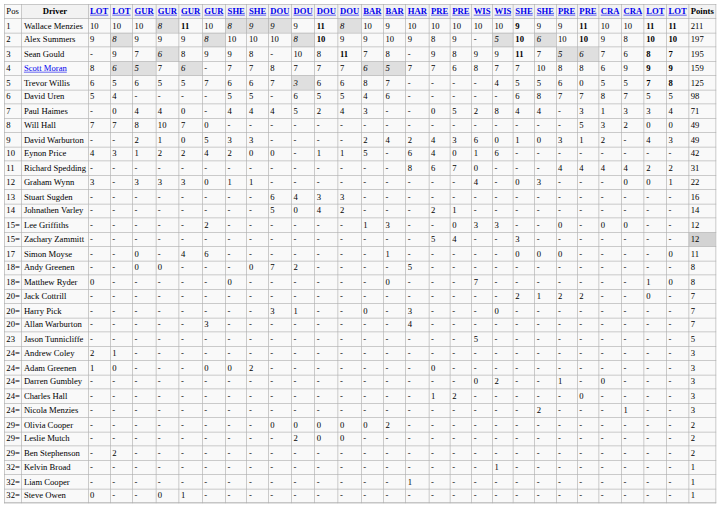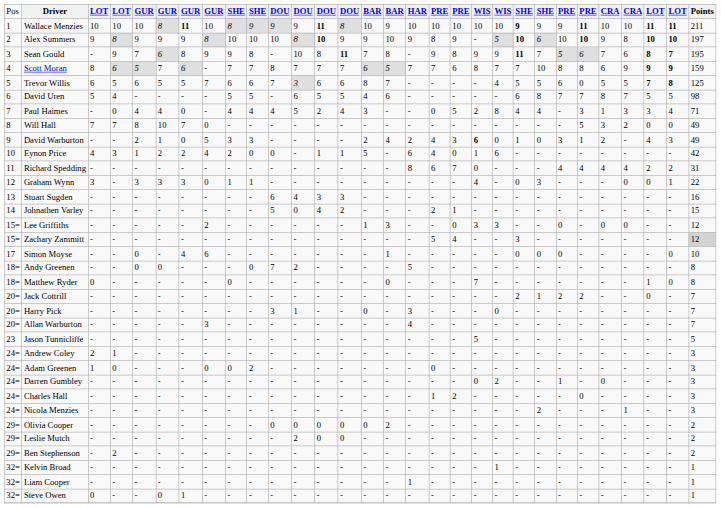David Warburton | column 20: normal -> bold
Johnathen Varley | column 30: 14 -> 15
Simon Moyse | column 30: 11 -> 10
